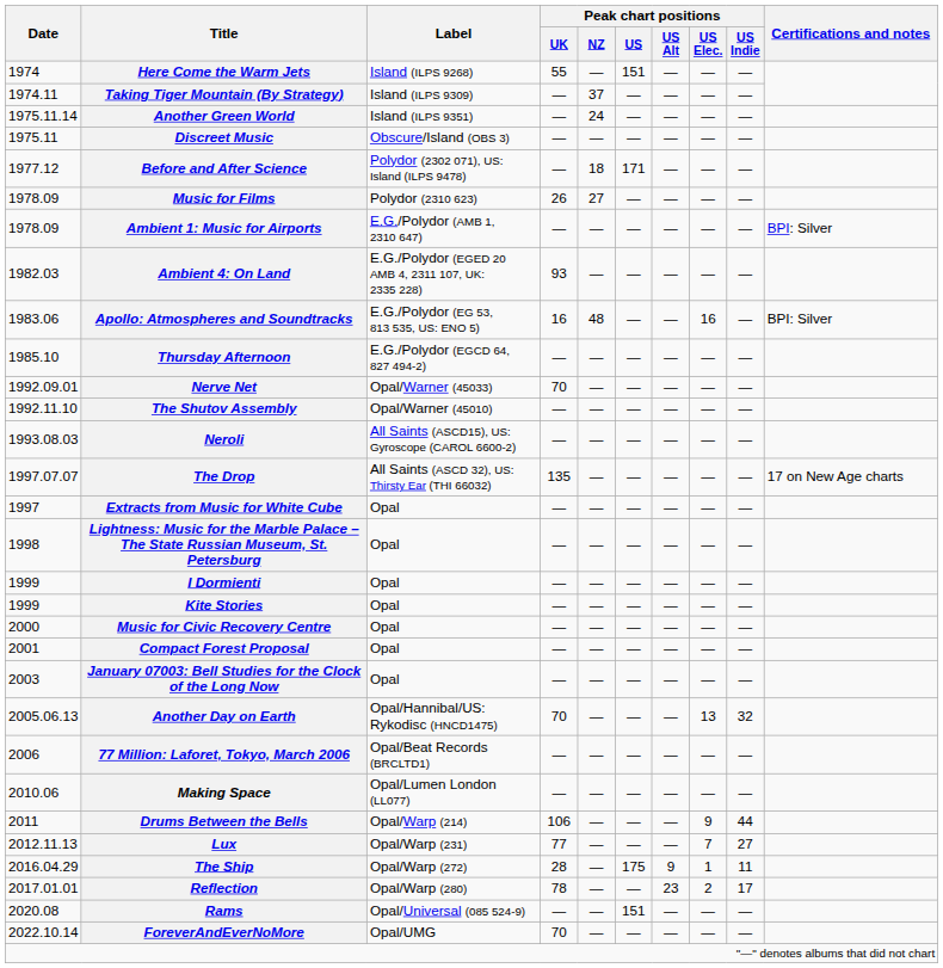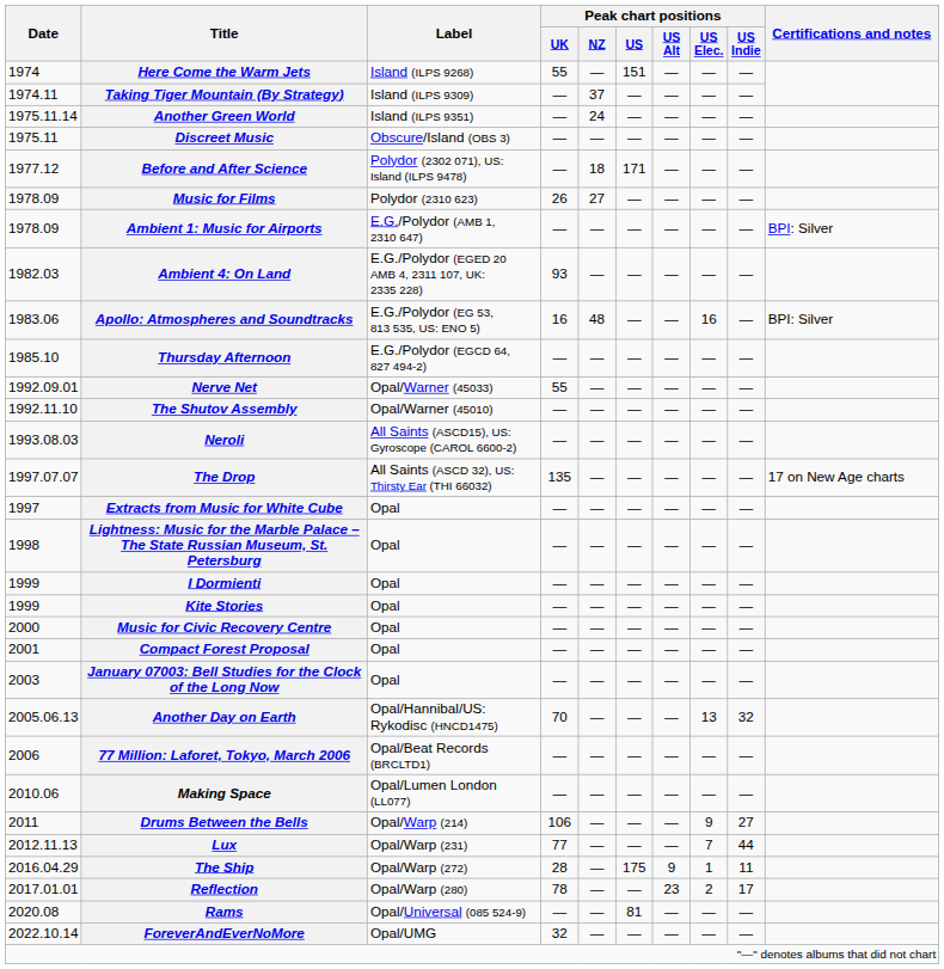Nerve Net | Peak chart positions / UK: 70 -> 55
Drums Between the Bells | Peak chart positions / US Indie: 44 -> 27
Lux | Peak chart positions / US Indie: 27 -> 44
Rams | Peak chart positions / US: 151 -> 81
ForeverAndEverNoMore | Peak chart positions / UK: 70 -> 32
